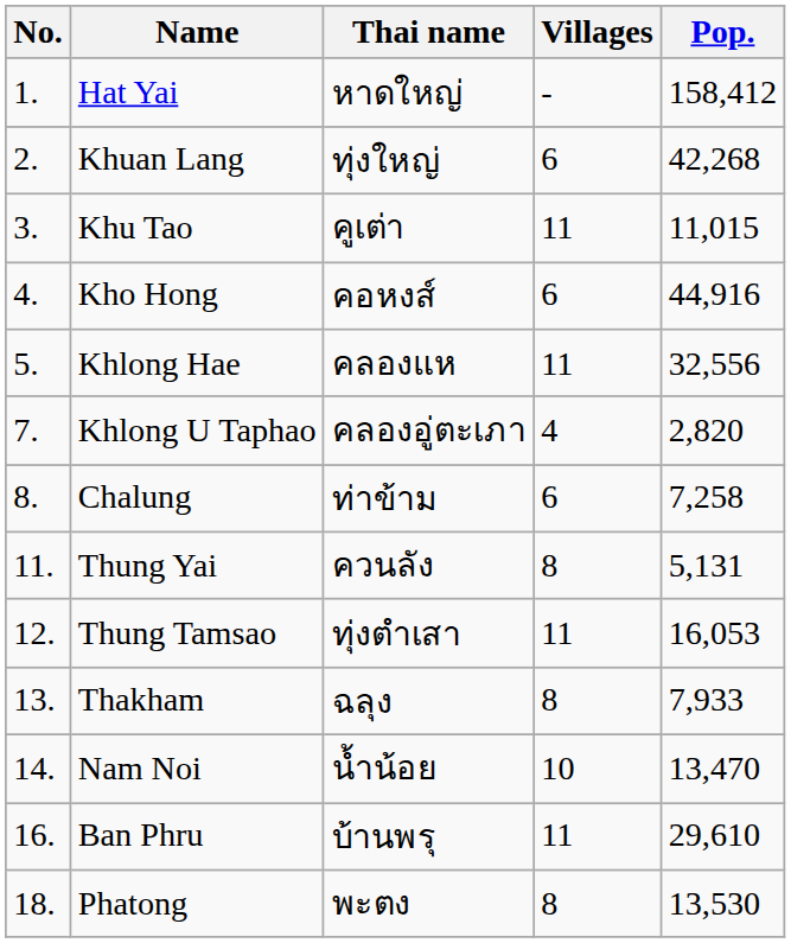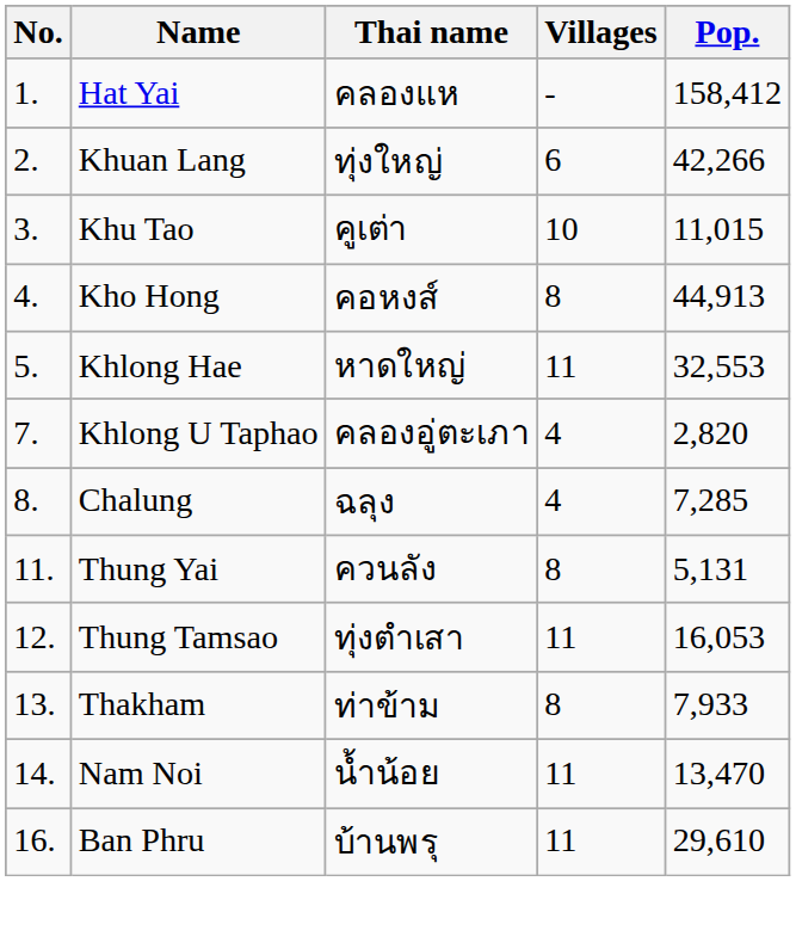Hat Yai | Thai name: หาดใหญ่ -> คลองแห
Khuan Lang | Pop.: 42,268 -> 42,266
Khu Tao | Villages: 11 -> 10
Kho Hong | Villages: 6 -> 8
Kho Hong | Pop.: 44,916 -> 44,913
Khlong Hae | Thai name: คลองแห -> หาดใหญ่
Khlong Hae | Pop.: 32,556 -> 32,553
Chalung | Thai name: ท่าข้าม -> ฉลุง
Chalung | Villages: 6 -> 4
Chalung | Pop.: 7,258 -> 7,285
Thakham | Thai name: ฉลุง -> ท่าข้าม
Nam Noi | Villages: 10 -> 11
- row: 18. | Phatong | พะตง | 8 | 13,530
